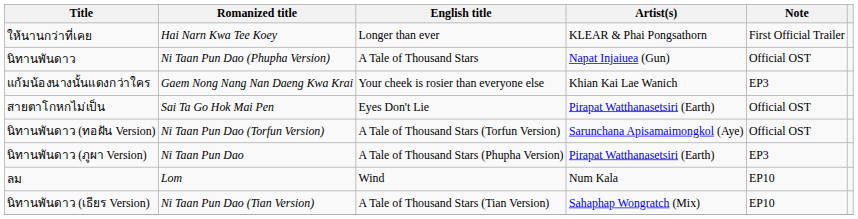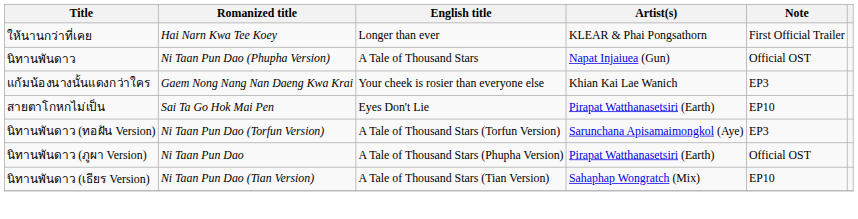สายตาโกหกไม่เป็น | Note: Official OST -> EP10
นิทานพันดาว (ทอฝัน Version) | Note: Official OST -> EP3
นิทานพันดาว (ภูผา Version) | Note: EP3 -> Official OST
- row: ลม | Lom | Wind | Num Kala | EP10
